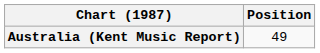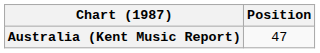Australia (Kent Music Report) | Position: 49 -> 47
